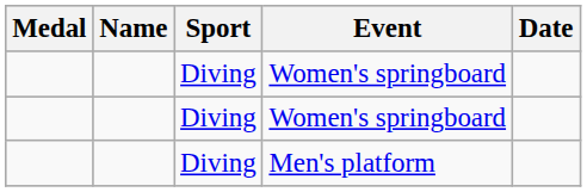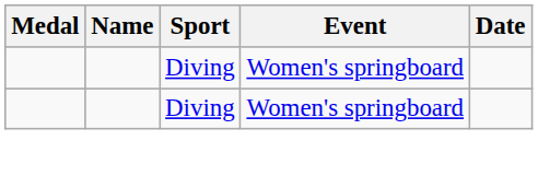- row: Diving | Men's platform
